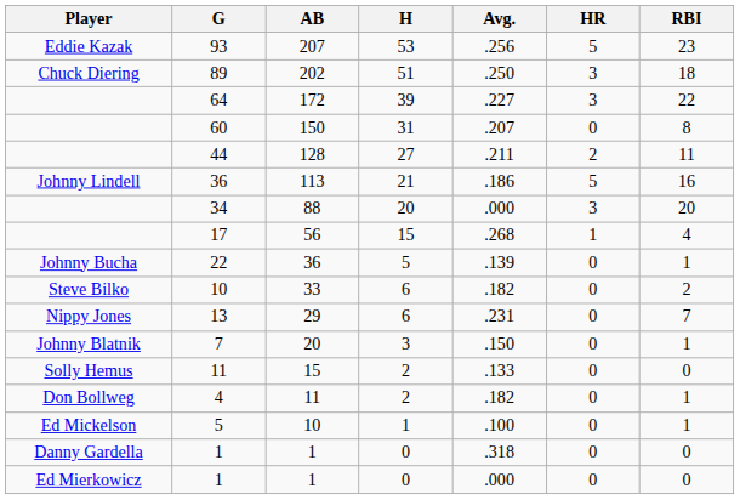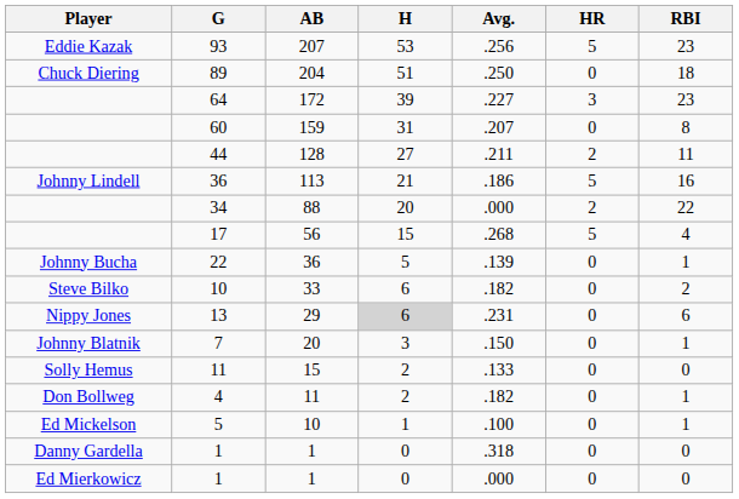89 | AB: 202 -> 204
89 | HR: 3 -> 0
64 | RBI: 22 -> 23
60 | AB: 150 -> 159
34 | HR: 3 -> 2
34 | RBI: 20 -> 22
17 | HR: 1 -> 5
13 | H: no background -> lightgrey background
13 | RBI: 7 -> 6
